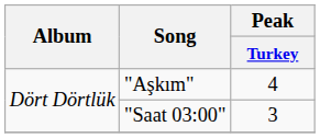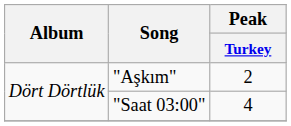"Aşkım" | Peak / Turkey: 4 -> 2
"Saat 03:00" | Peak / Turkey: 3 -> 4
